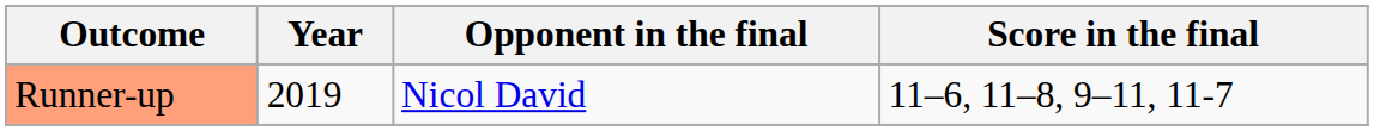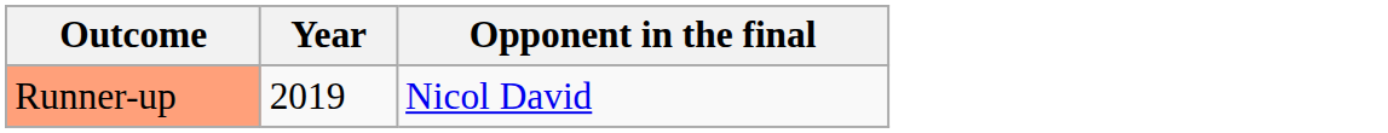- column: Score in the final | 11–6, 11–8, 9–11, 11-7
